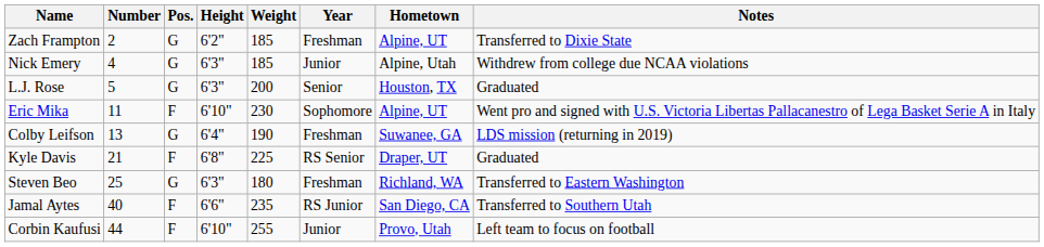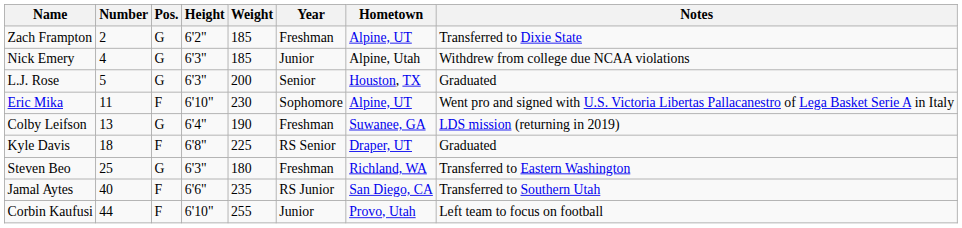Kyle Davis | Number: 21 -> 18
